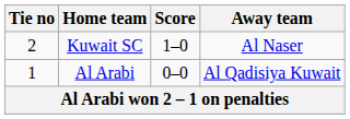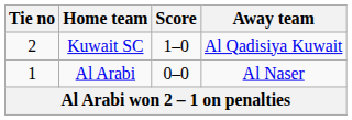Kuwait SC | Away team: Al Naser -> Al Qadisiya Kuwait
Al Arabi | Away team: Al Qadisiya Kuwait -> Al Naser
